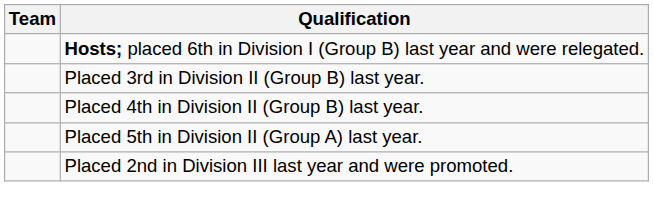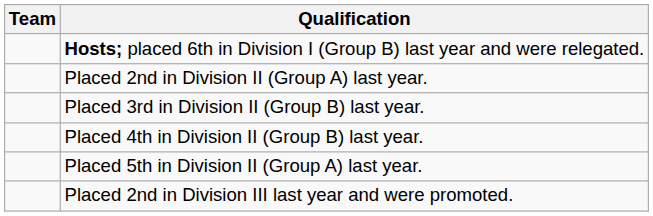+ row: Placed 2nd in Division II (Group A) last year.
